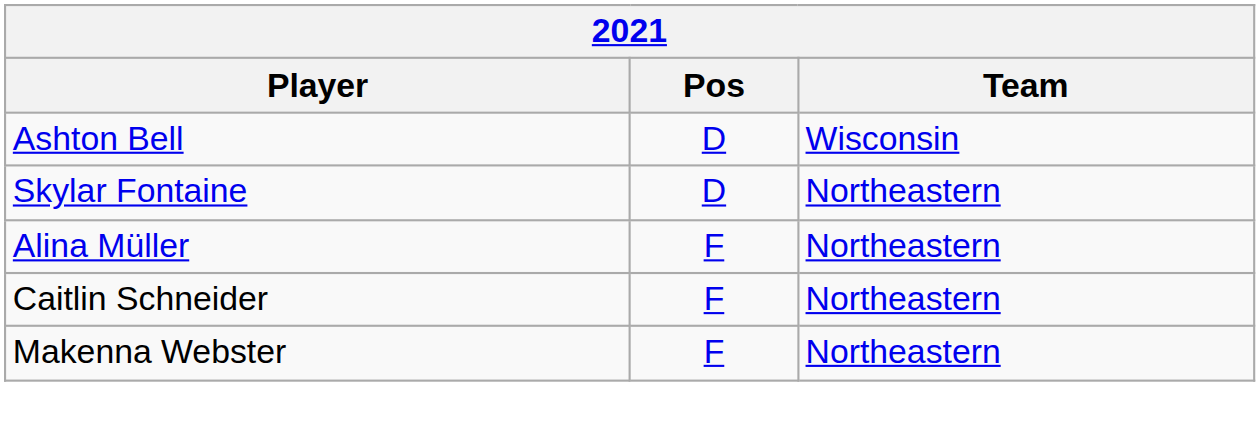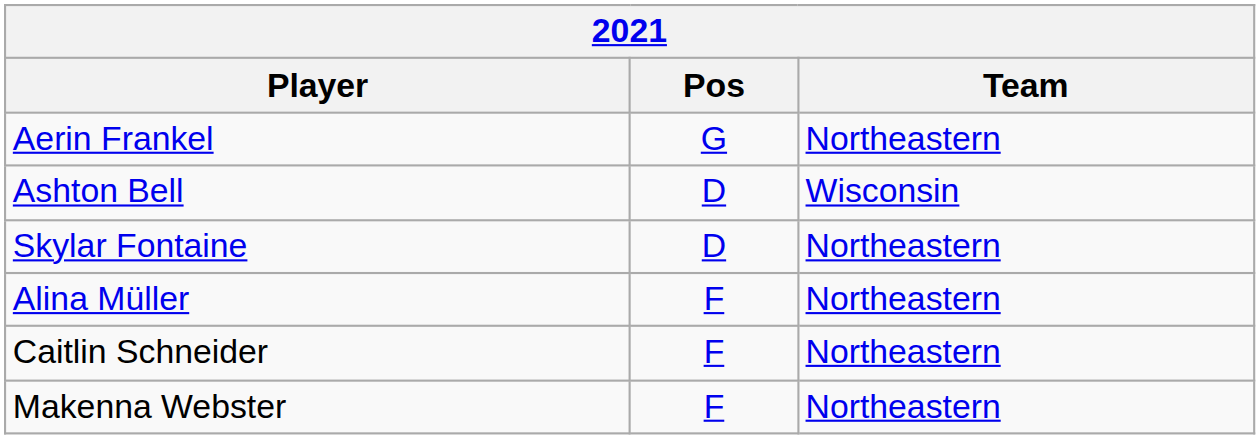+ row: Aerin Frankel | G | Northeastern
